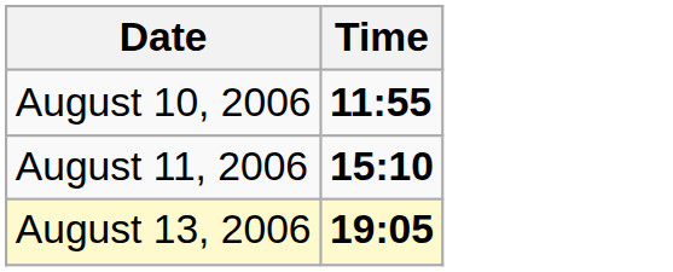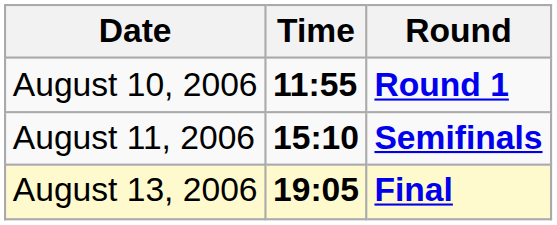+ column: Round | Round 1 | Semifinals | Final
